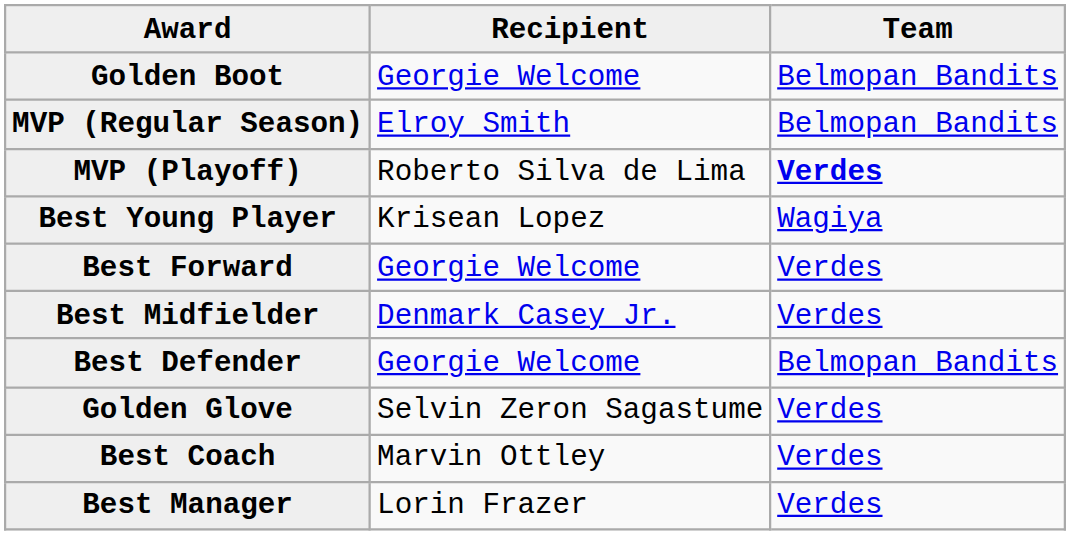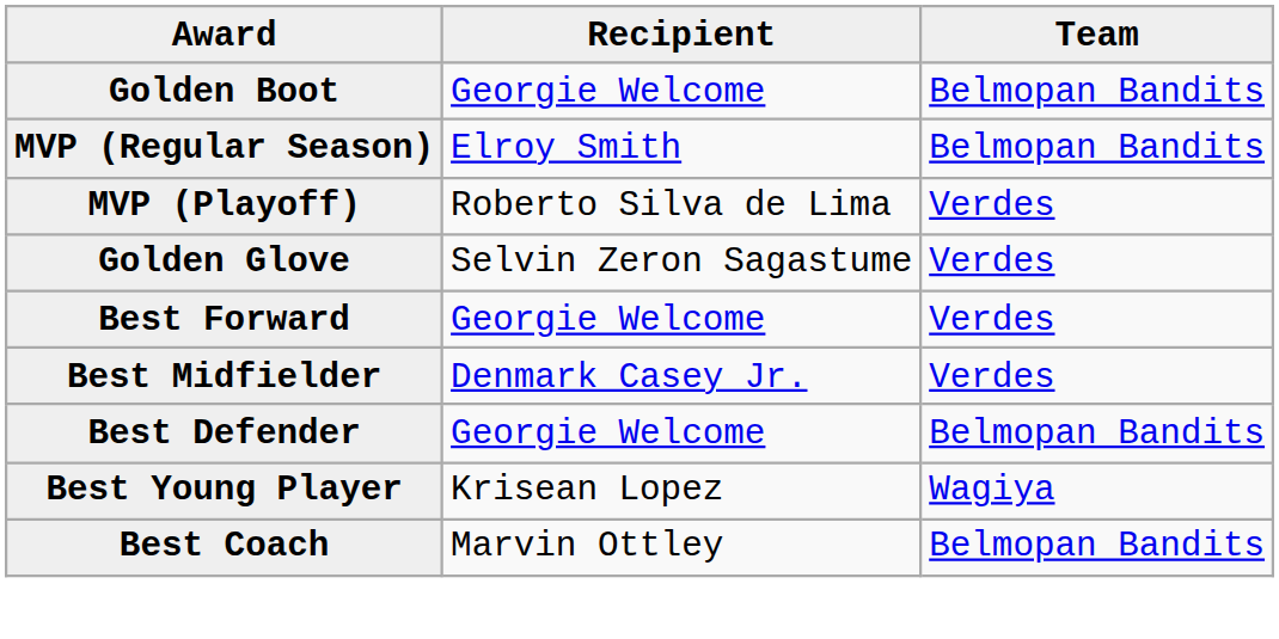MVP (Playoff) | Team: bold -> normal
rows swapped: Best Young Player <-> Golden Glove
Best Coach | Team: Verdes -> Belmopan Bandits
- row: Best Manager | Lorin Frazer | Verdes
